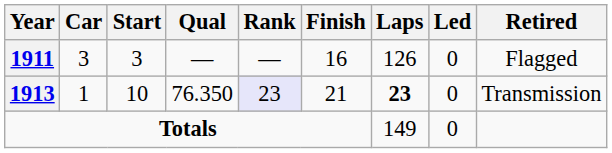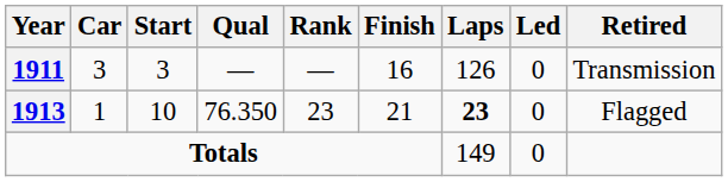1911 | Retired: Flagged -> Transmission
1913 | Rank: lavender background -> no background
1913 | Retired: Transmission -> Flagged
